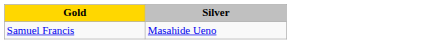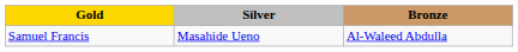+ column: Bronze | Al-Waleed Abdulla
